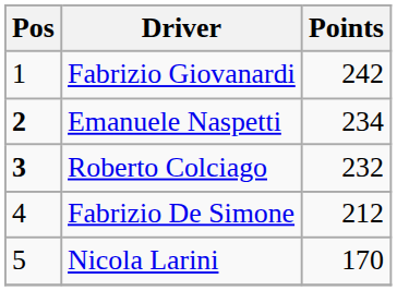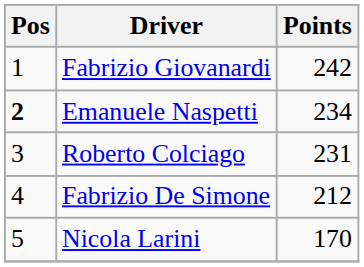Roberto Colciago | Pos: bold -> normal
Roberto Colciago | Points: 232 -> 231
